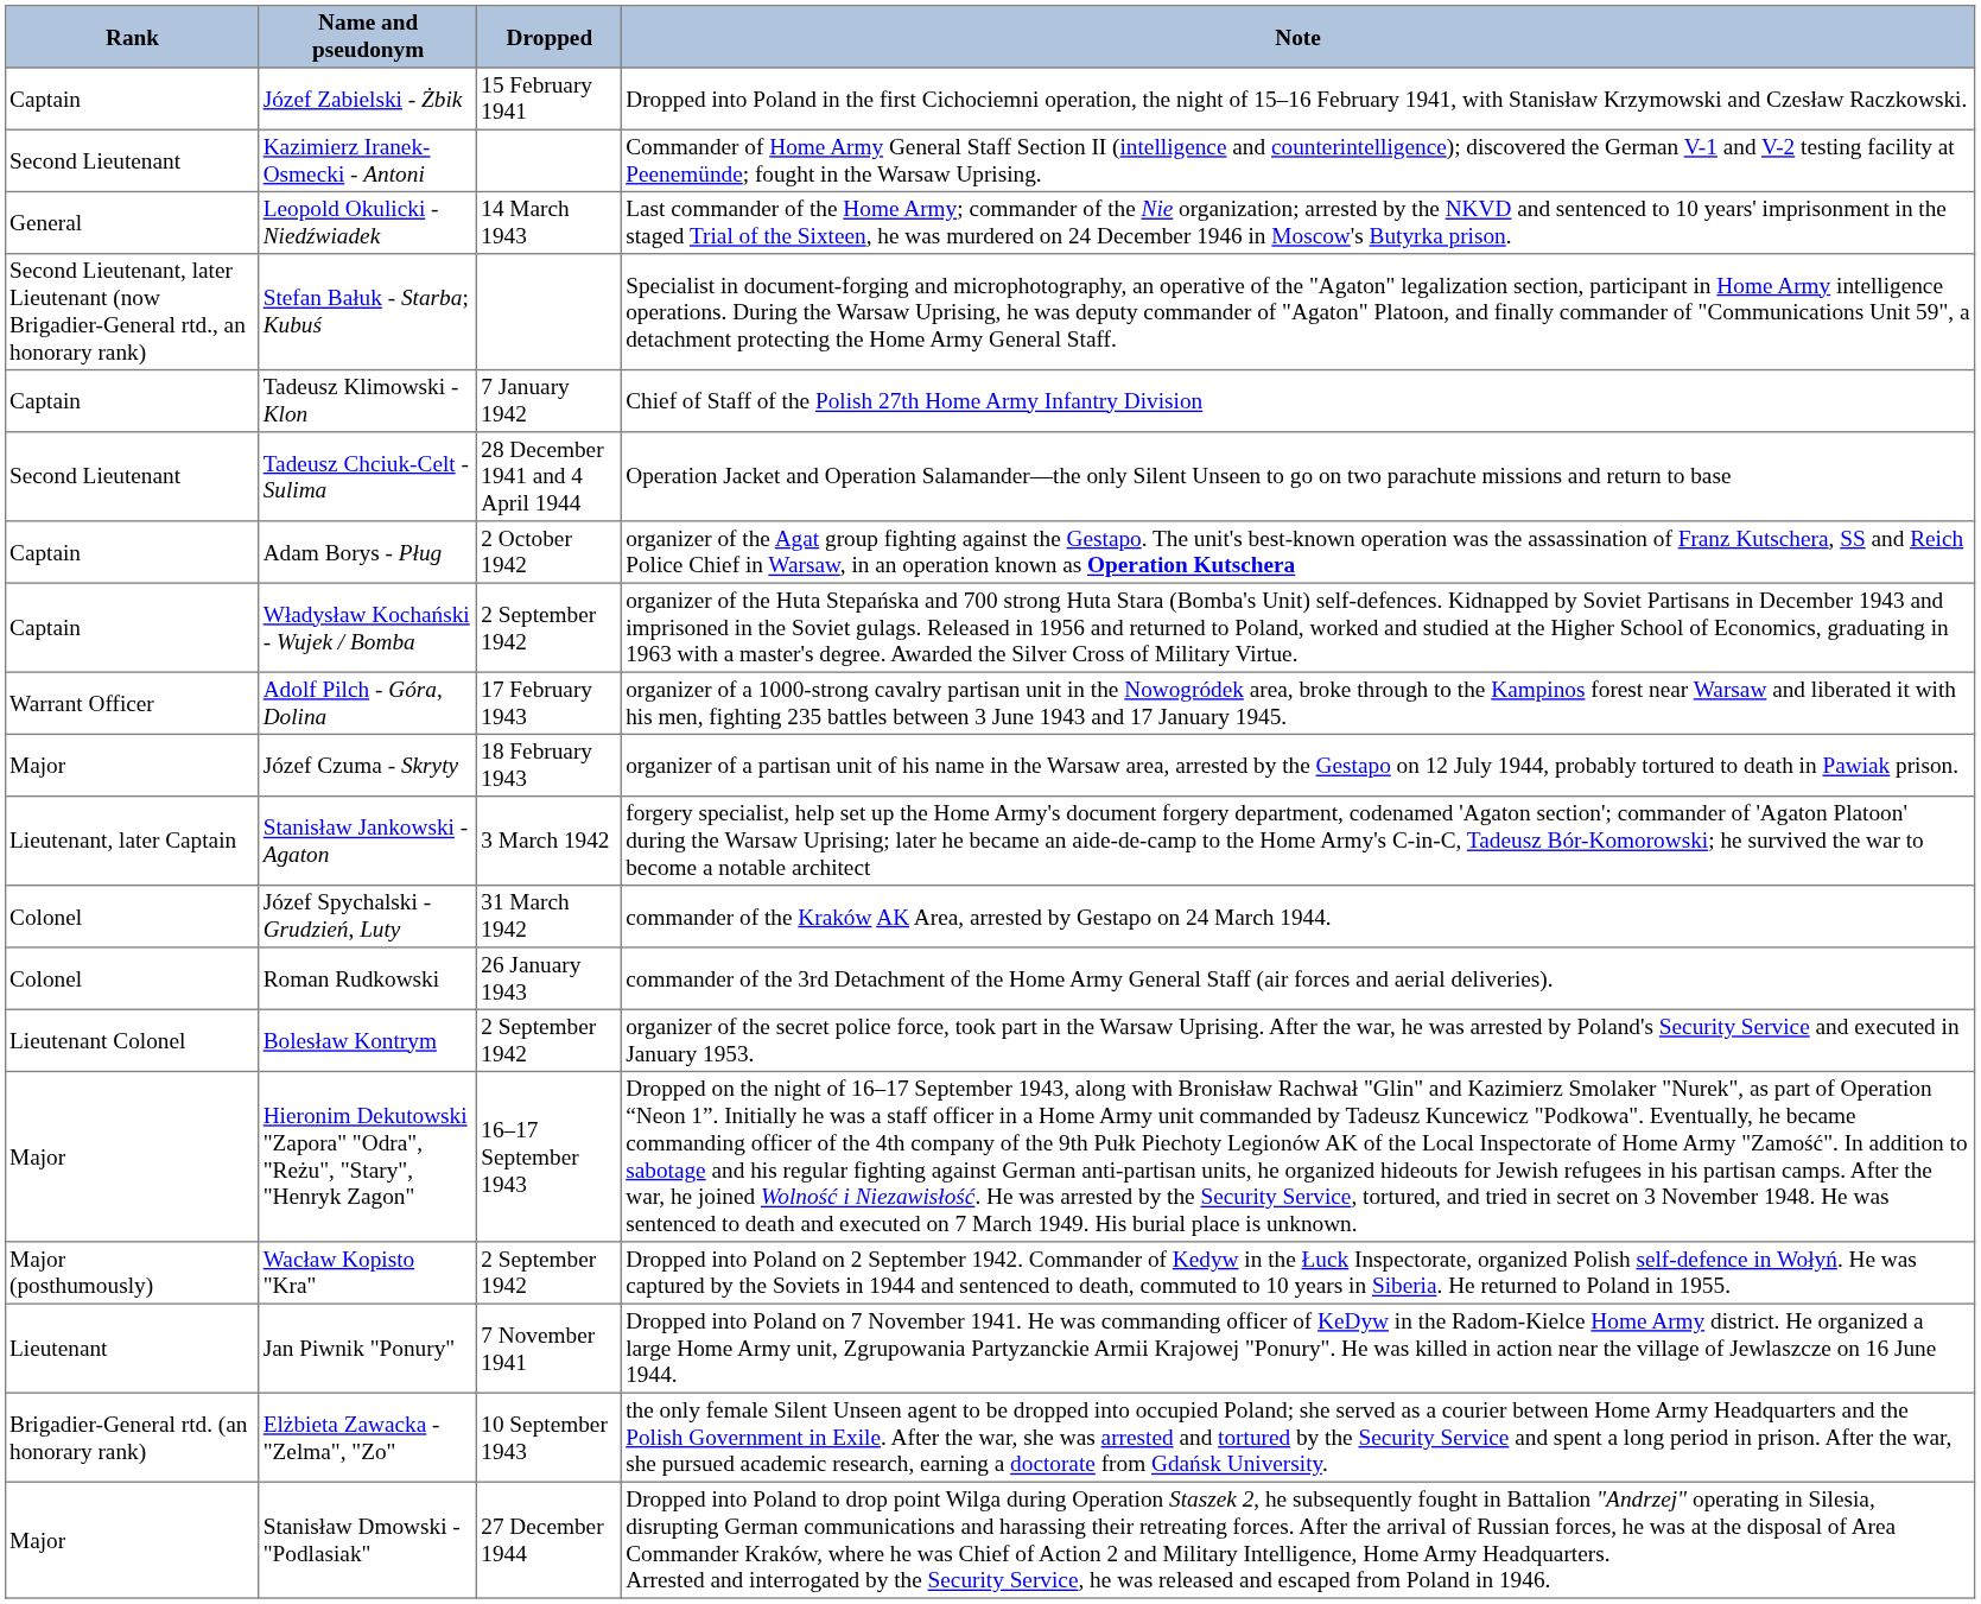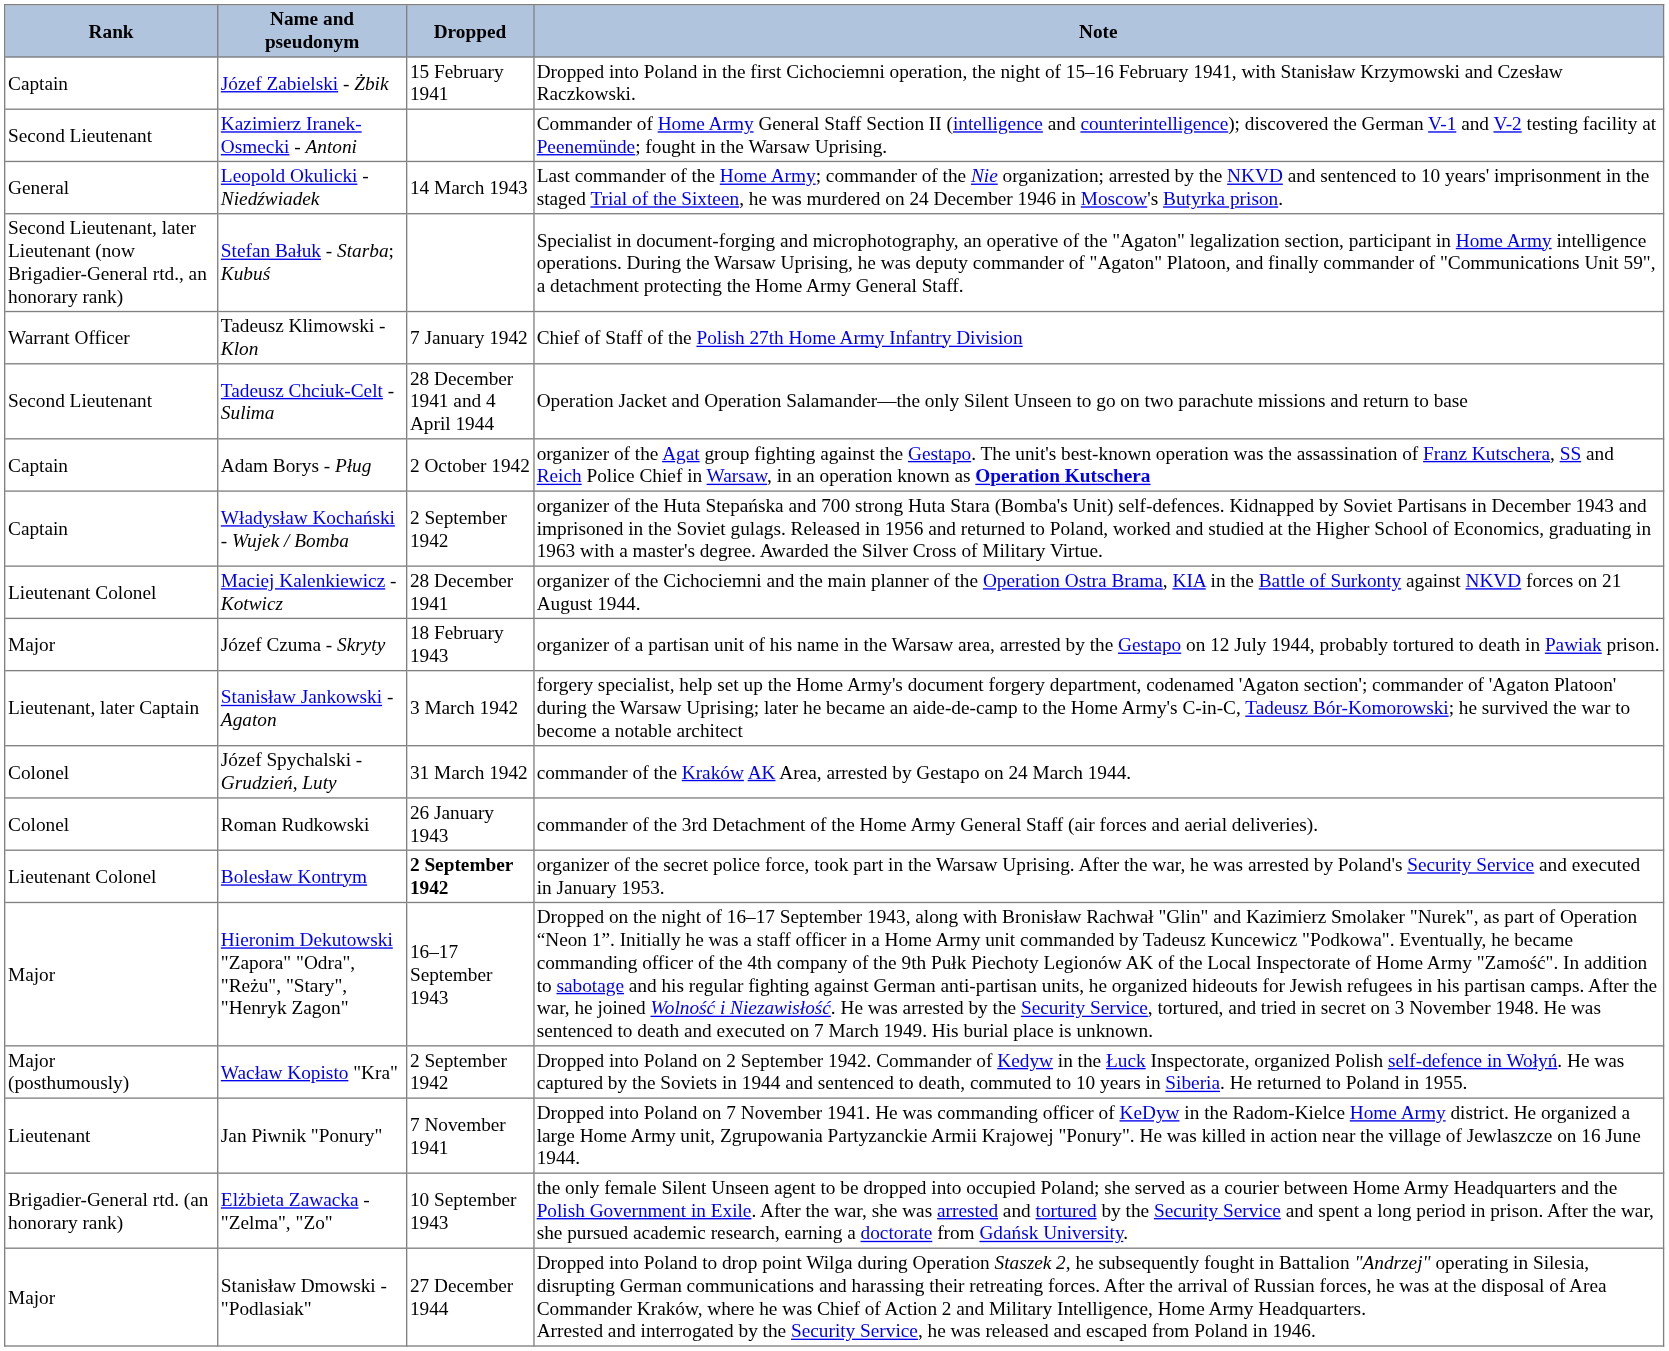Tadeusz Klimowski - Klon | Rank: Captain -> Warrant Officer
- row: Warrant Officer | Adolf Pilch - Góra, Dolina | 17 February 1943 | organizer of a 1000-strong cavalry partisan unit in the Nowogródek area, broke through to the Kampinos forest near Warsaw and liberated it with his men, fighting 235 battles between 3 June 1943 and 17 January 1945.
+ row: Lieutenant Colonel | Maciej Kalenkiewicz - Kotwicz | 28 December 1941 | organizer of the Cichociemni and the main planner of the Operation Ostra Brama, KIA in the Battle of Surkonty against NKVD forces on 21 August 1944.
Bolesław Kontrym | Dropped: normal -> bold
